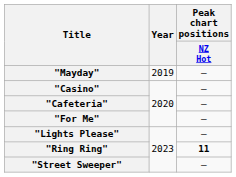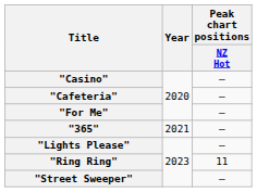- row: "Mayday" | 2019 | —
+ row: "365" | 2021 | —
"Ring Ring" | Peak chart positions / NZ Hot: bold -> normal
